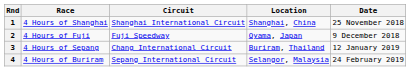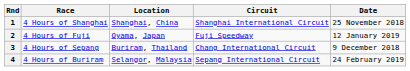columns swapped: Circuit <-> Location
2 | Date: 9 December 2018 -> 12 January 2019
3 | Date: 12 January 2019 -> 9 December 2018
